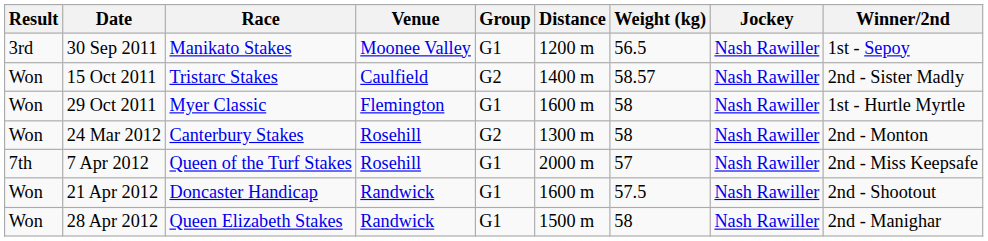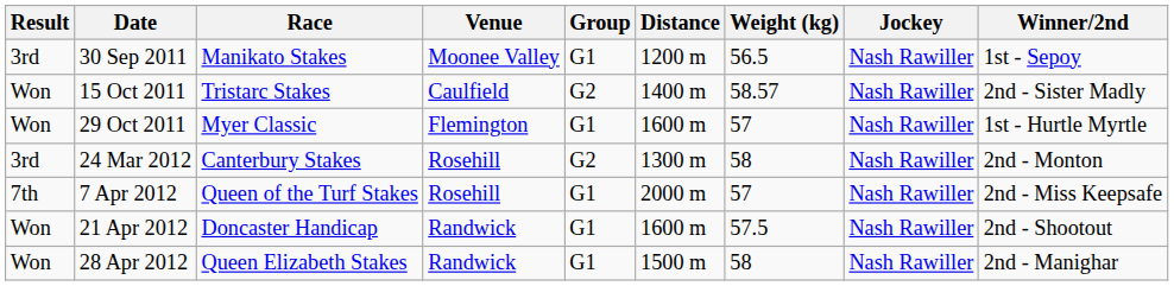29 Oct 2011 | Weight (kg): 58 -> 57
24 Mar 2012 | Result: Won -> 3rd
